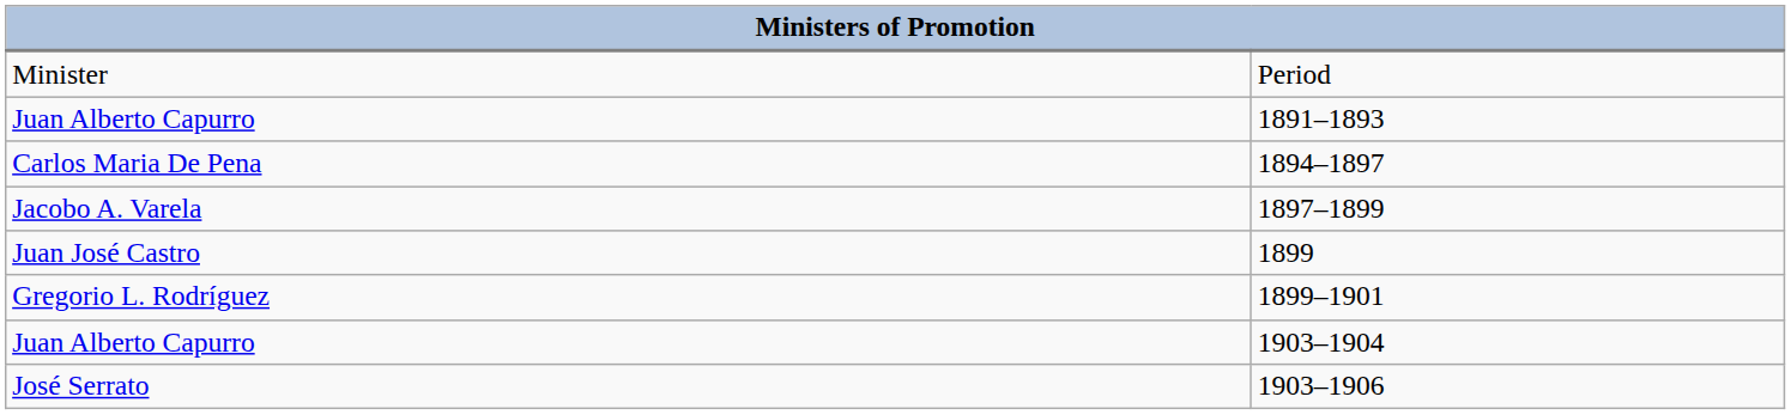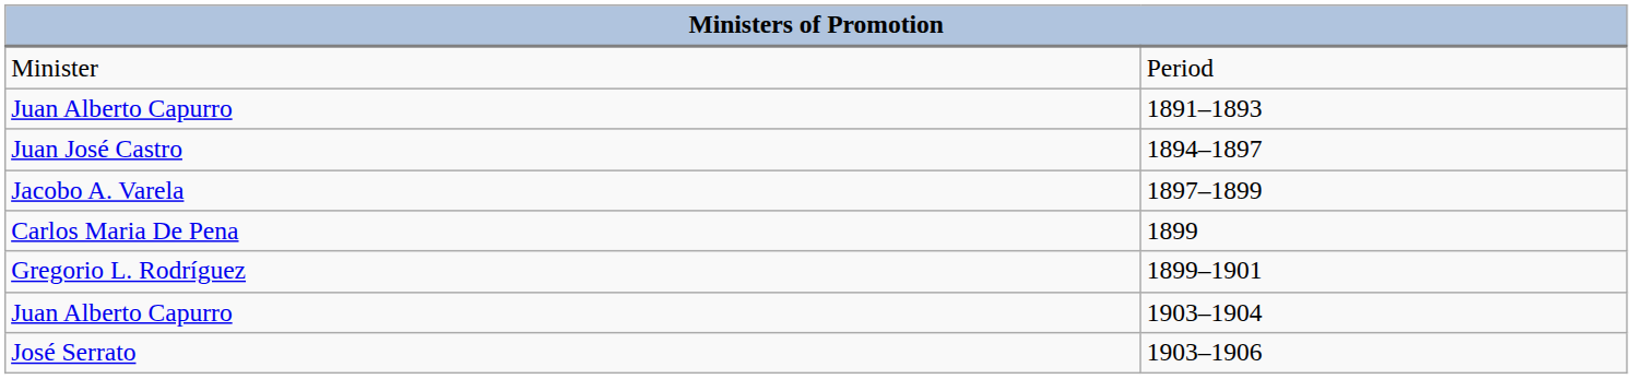1894–1897 | column 1: Carlos Maria De Pena -> Juan José Castro
1899 | column 1: Juan José Castro -> Carlos Maria De Pena
